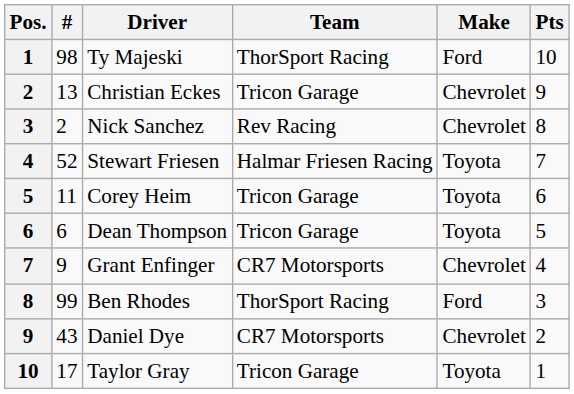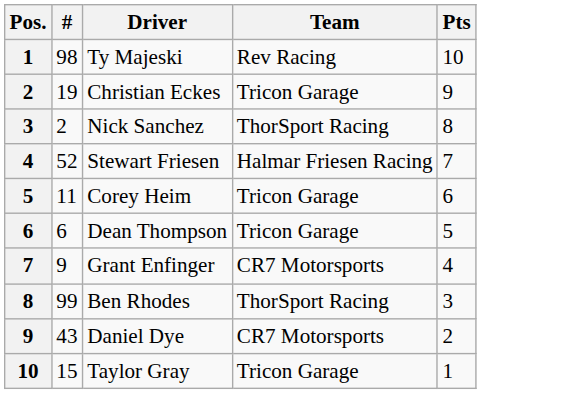- column: Make | Ford | Chevrolet | Chevrolet | Toyota | Toyota | Toyota | Chevrolet | Ford | Chevrolet | Toyota
Ty Majeski | Team: ThorSport Racing -> Rev Racing
Christian Eckes | #: 13 -> 19
Nick Sanchez | Team: Rev Racing -> ThorSport Racing
Taylor Gray | #: 17 -> 15
